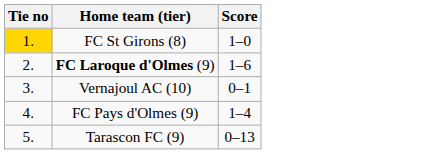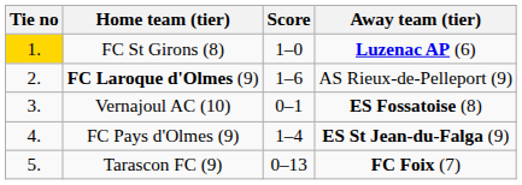+ column: Away team (tier) | Luzenac AP (6) | AS Rieux-de-Pelleport (9) | ES Fossatoise (8) | ES St Jean-du-Falga (9) | FC Foix (7)
